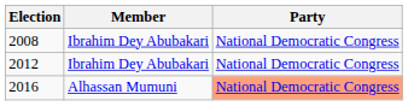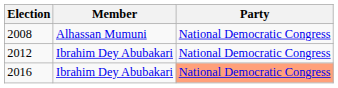2008 | Member: Ibrahim Dey Abubakari -> Alhassan Mumuni
2016 | Member: Alhassan Mumuni -> Ibrahim Dey Abubakari
